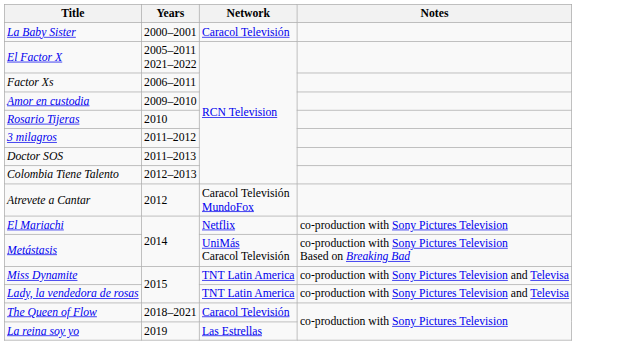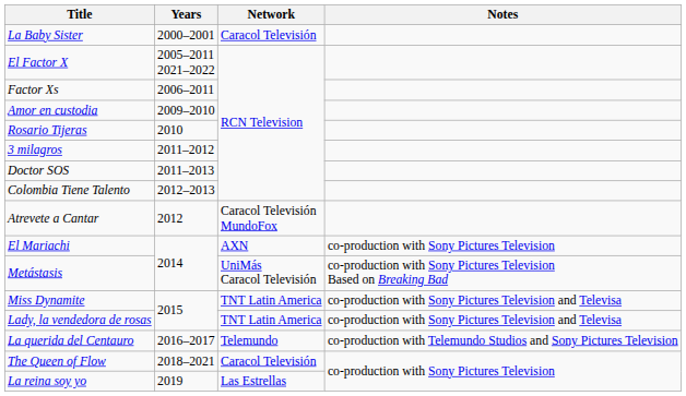El Mariachi | Network: Netflix -> AXN
+ row: La querida del Centauro | 2016–2017 | Telemundo | co-production with Telemundo Studios and Sony Pictures Television
